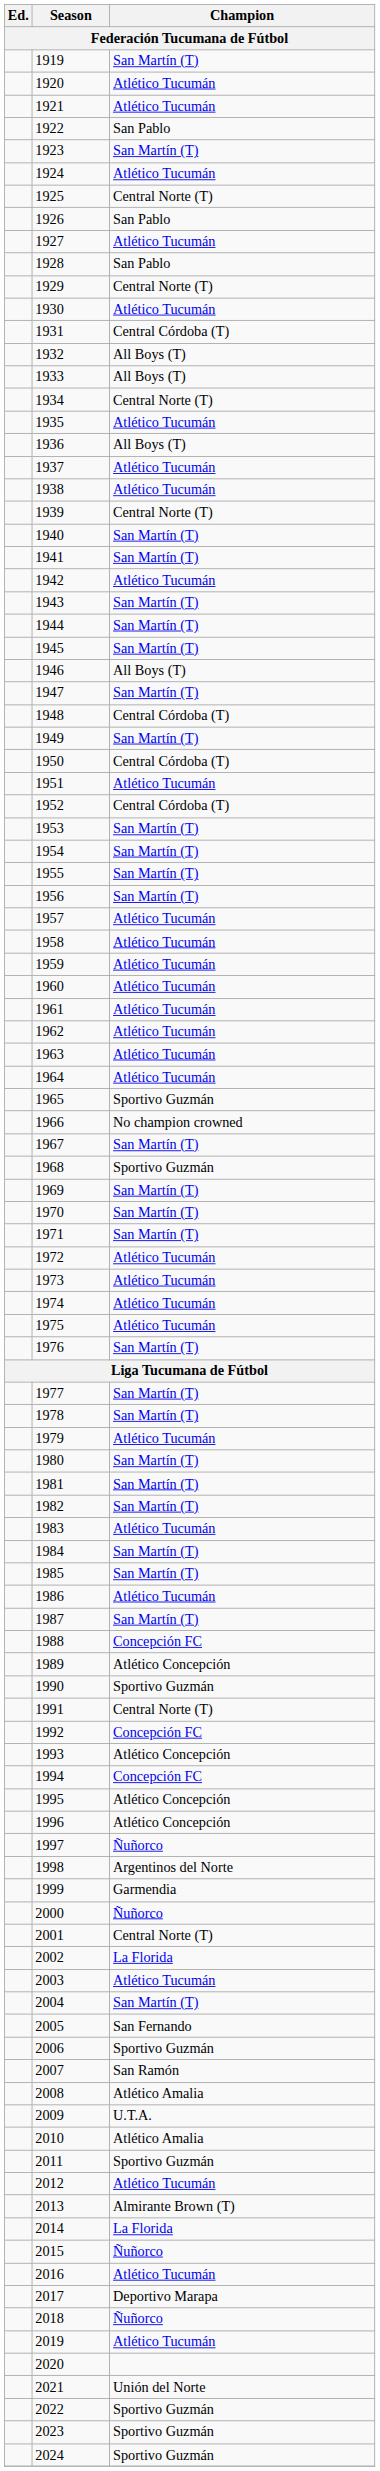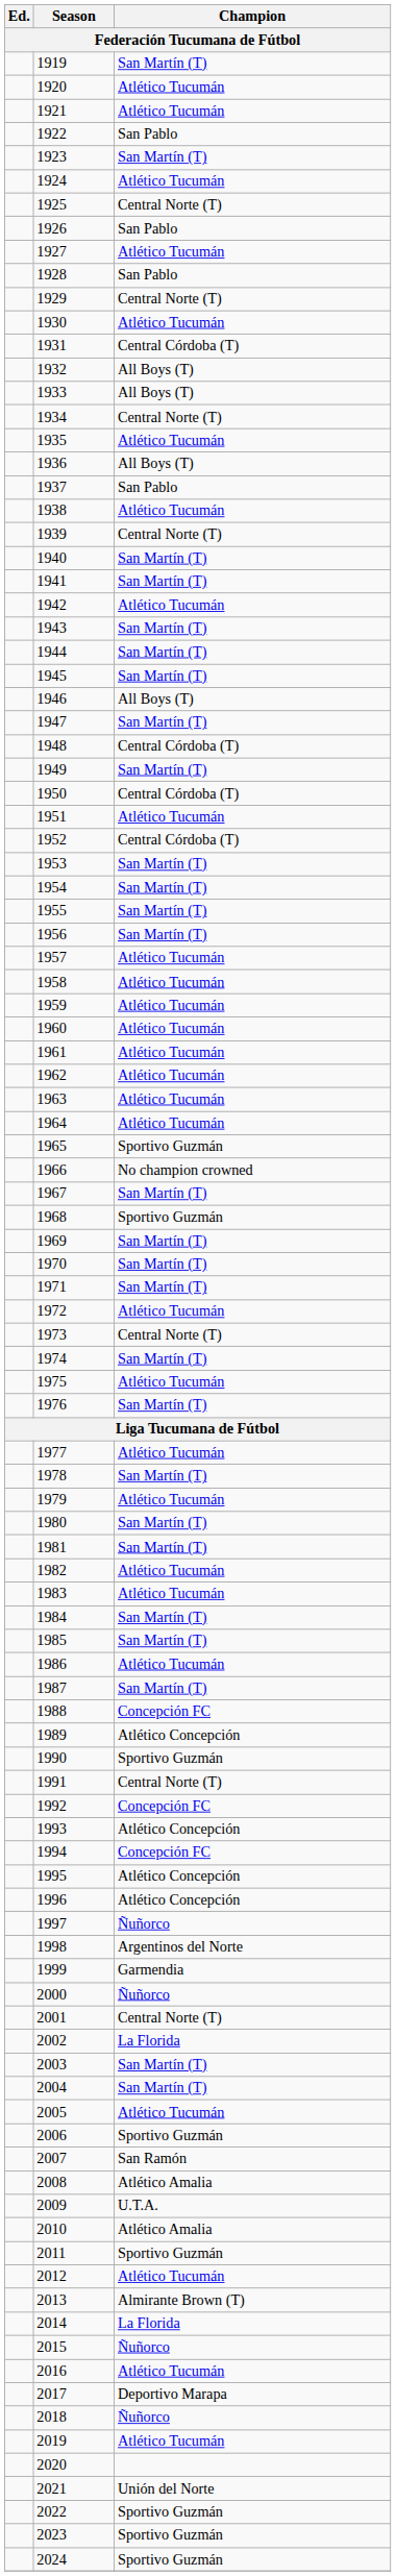1937 | Champion: Atlético Tucumán -> San Pablo
1973 | Champion: Atlético Tucumán -> Central Norte (T)
1974 | Champion: Atlético Tucumán -> San Martín (T)
1977 | Champion: San Martín (T) -> Atlético Tucumán
1982 | Champion: San Martín (T) -> Atlético Tucumán
2003 | Champion: Atlético Tucumán -> San Martín (T)
2005 | Champion: San Fernando -> Atlético Tucumán
